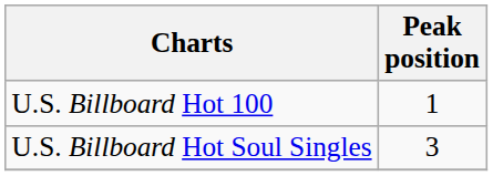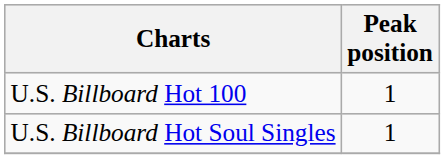U.S. Billboard Hot Soul Singles | Peak position: 3 -> 1
